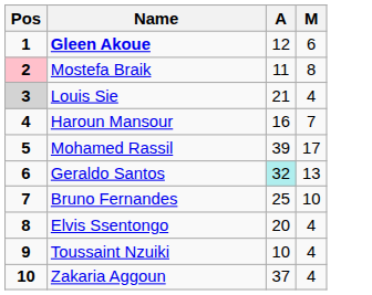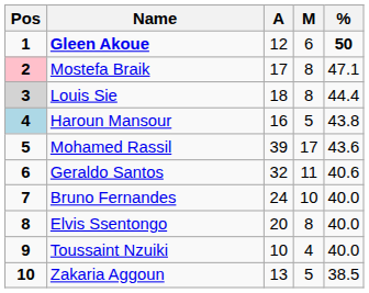+ column: % | 50 | 47.1 | 44.4 | 43.8 | 43.6 | 40.6 | 40.0 | 40.0 | 40.0 | 38.5
Mostefa Braik | A: 11 -> 17
Louis Sie | A: 21 -> 18
Louis Sie | M: 4 -> 8
Haroun Mansour | Pos: no background -> lightblue background
Haroun Mansour | M: 7 -> 5
Geraldo Santos | A: paleturquoise background -> no background
Geraldo Santos | M: 13 -> 11
Bruno Fernandes | A: 25 -> 24
Elvis Ssentongo | M: 4 -> 8
Zakaria Aggoun | A: 37 -> 13
Zakaria Aggoun | M: 4 -> 5
